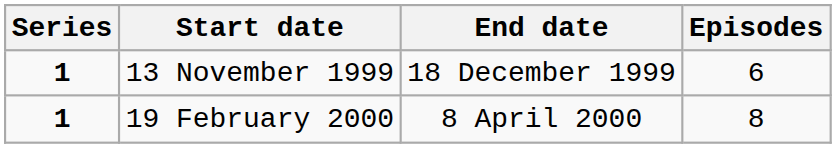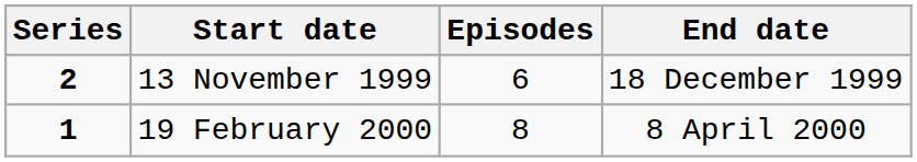columns swapped: End date <-> Episodes
13 November 1999 | Series: 1 -> 2
